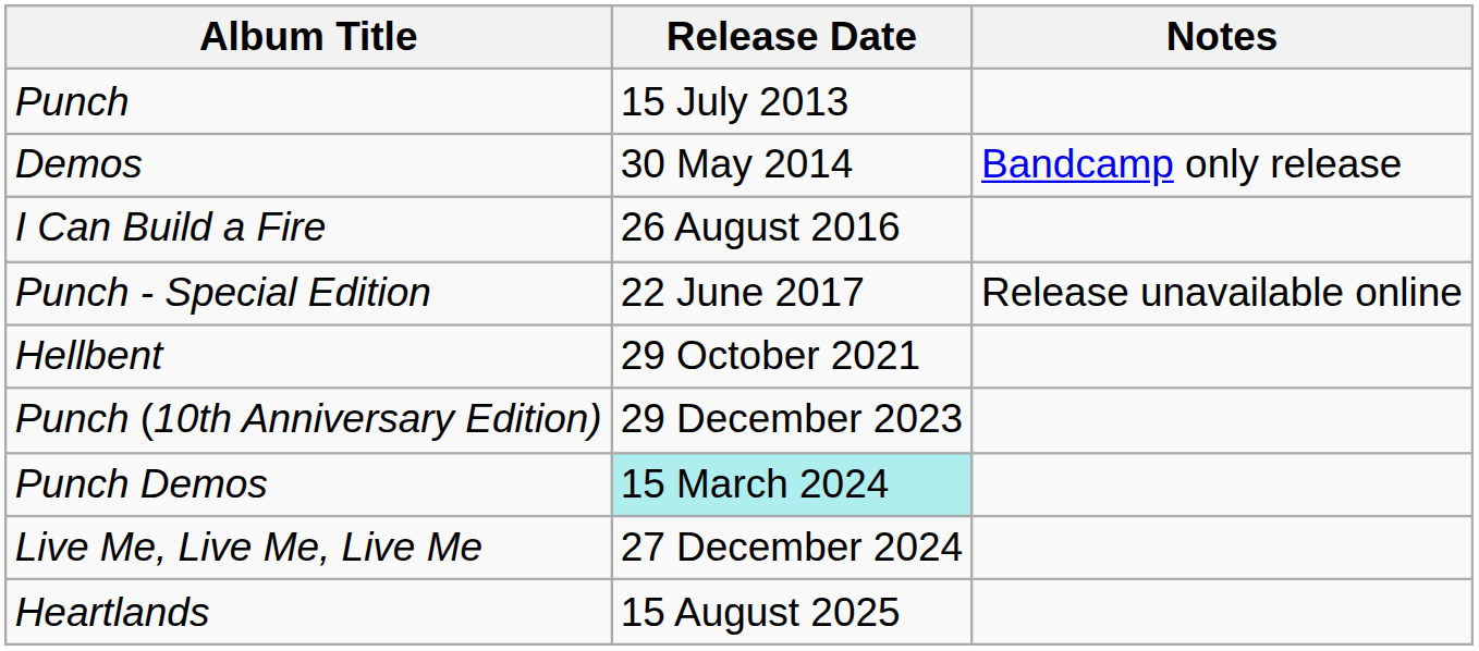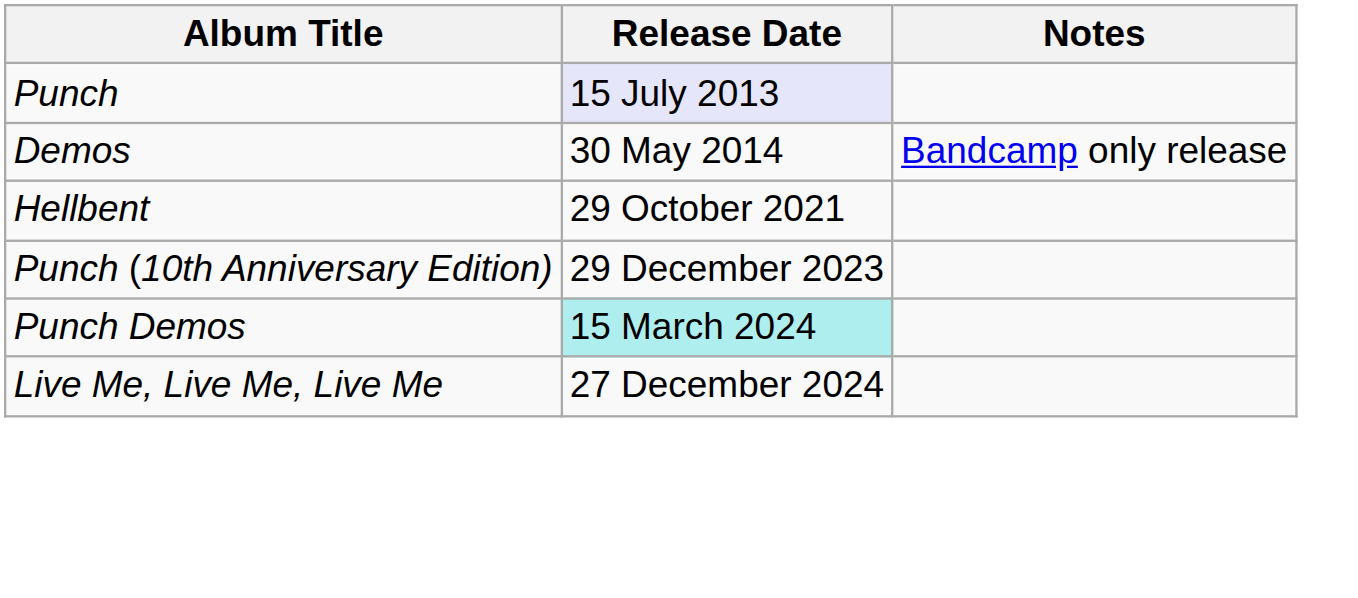Punch | Release Date: no background -> lavender background
- row: I Can Build a Fire | 26 August 2016
- row: Punch - Special Edition | 22 June 2017 | Release unavailable online
- row: Heartlands | 15 August 2025
